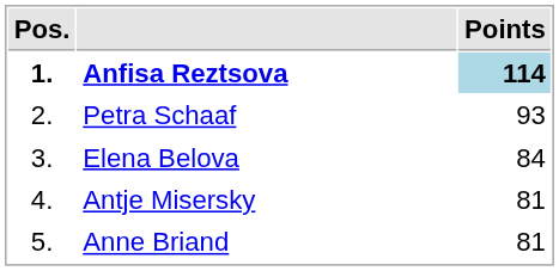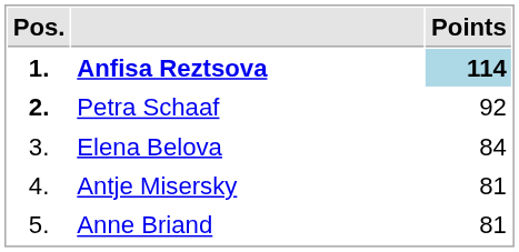Petra Schaaf | Pos.: normal -> bold
Petra Schaaf | Points: 93 -> 92
